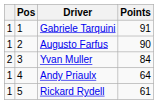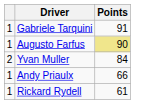- column: Pos | 1 | 2 | 3 | 4 | 5
Augusto Farfus | Points: no background -> khaki background
Andy Priaulx | Points: 64 -> 66
